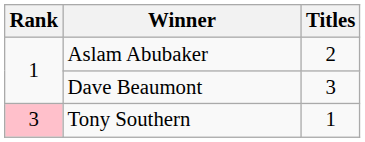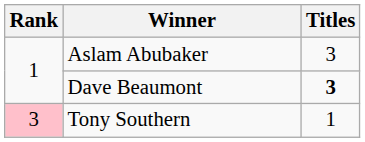Aslam Abubaker | Titles: 2 -> 3
Dave Beaumont | Titles: normal -> bold
